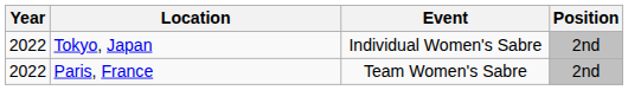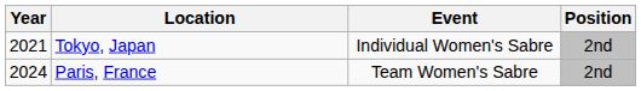Tokyo, Japan | Year: 2022 -> 2021
Paris, France | Year: 2022 -> 2024
